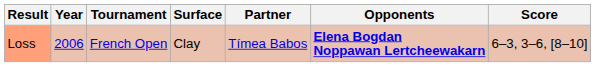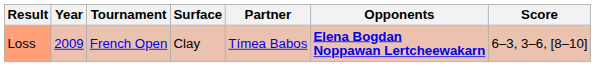Loss | Year: 2006 -> 2009
